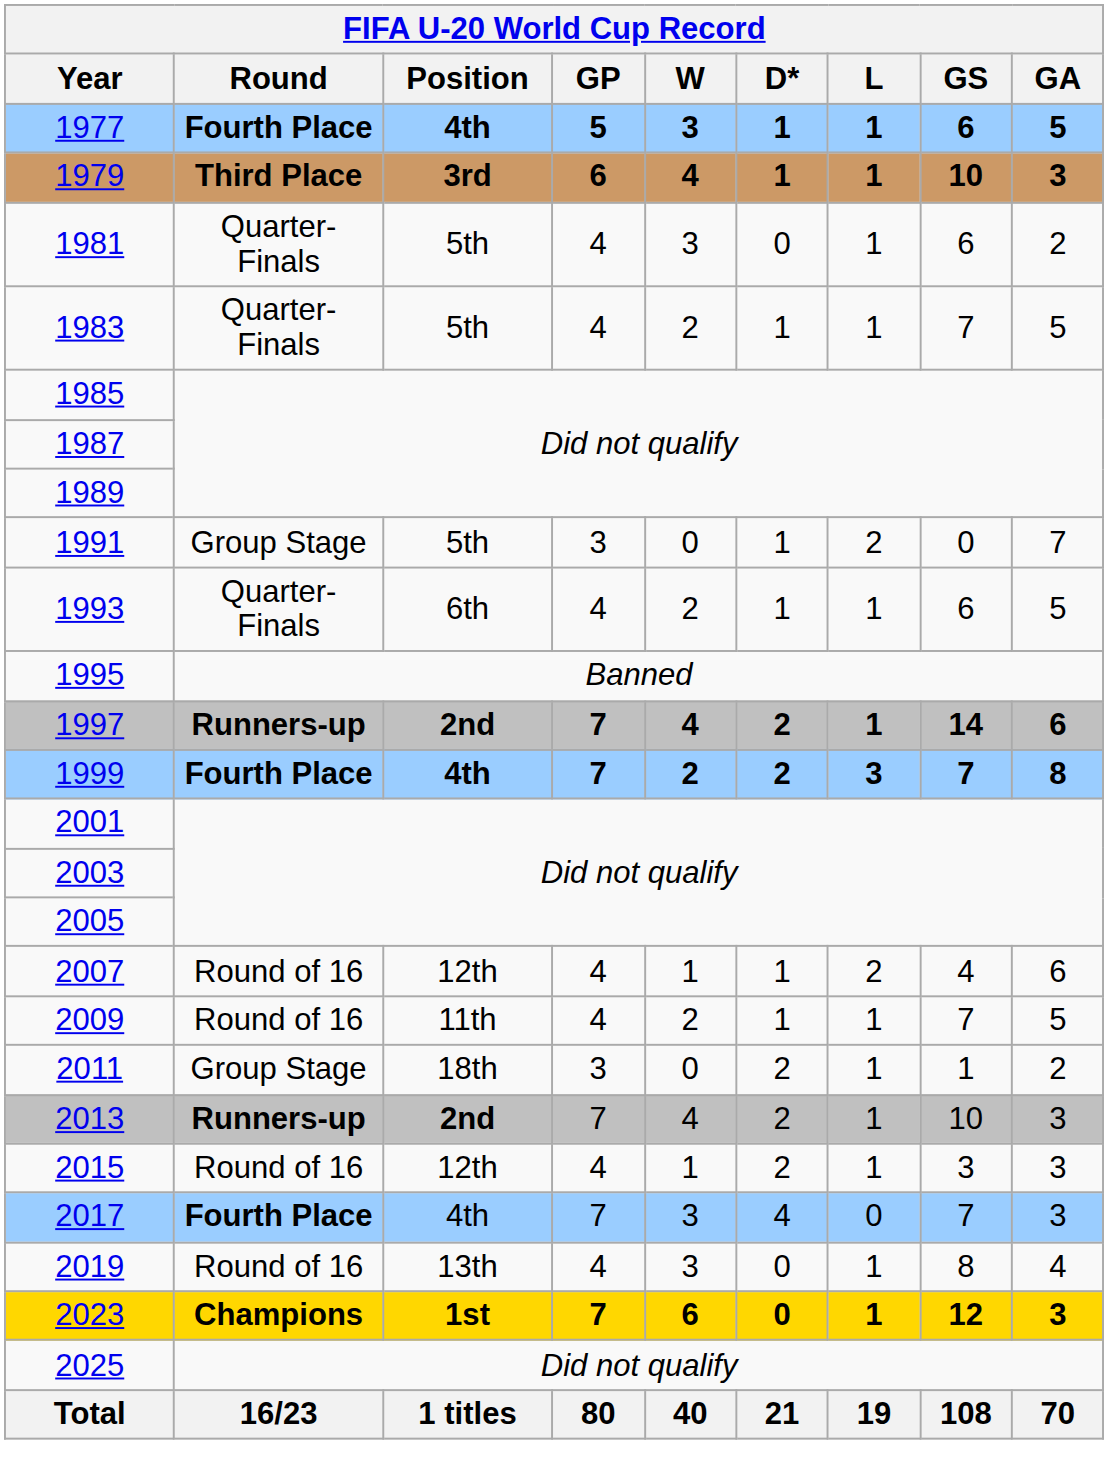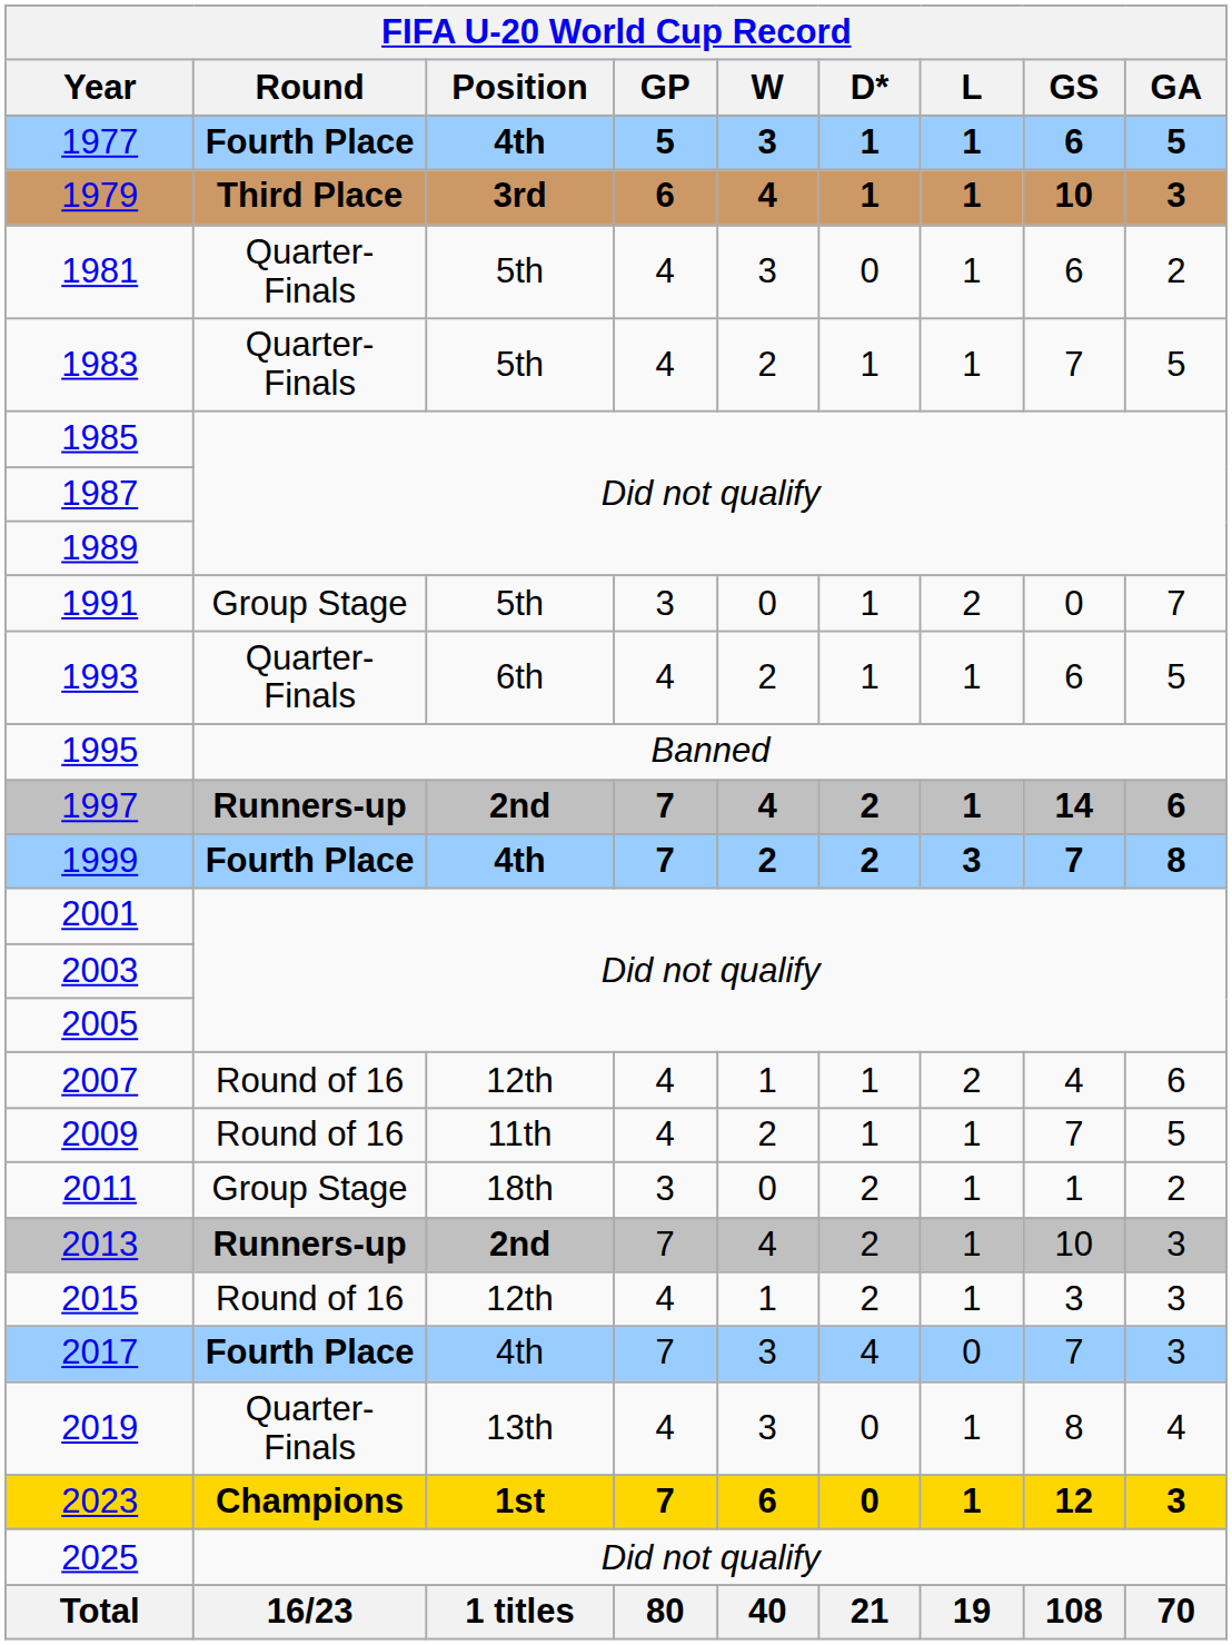2019 | Round: Round of 16 -> Quarter-Finals
